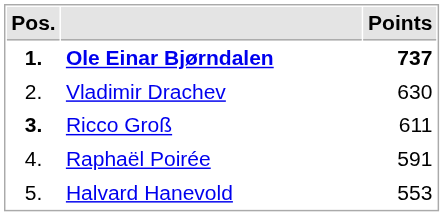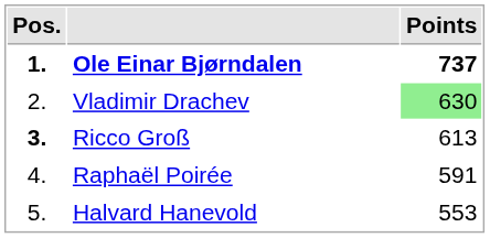Vladimir Drachev | Points: no background -> lightgreen background
Ricco Groß | Points: 611 -> 613
